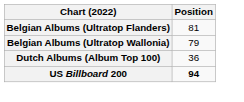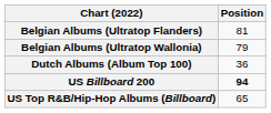+ row: US Top R&B/Hip-Hop Albums (Billboard) | 65
